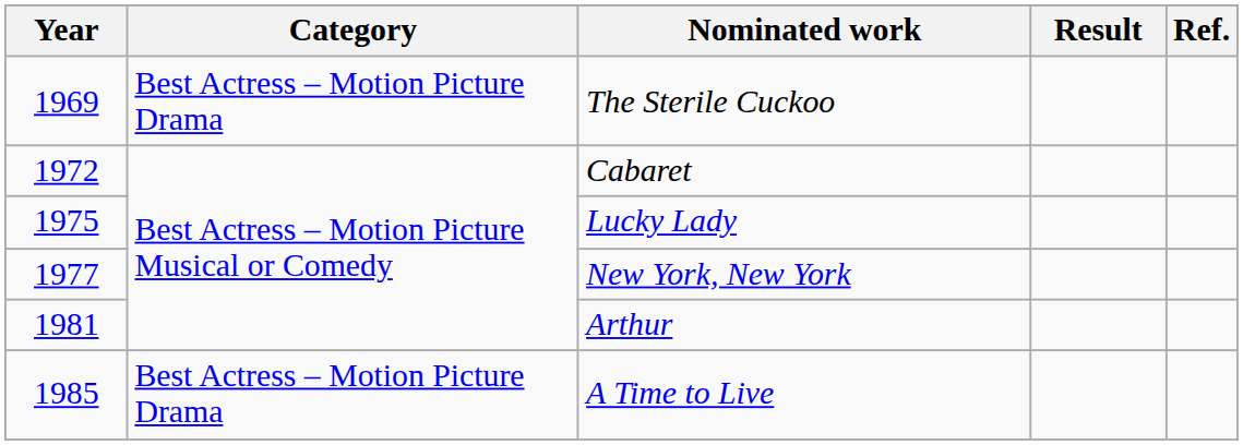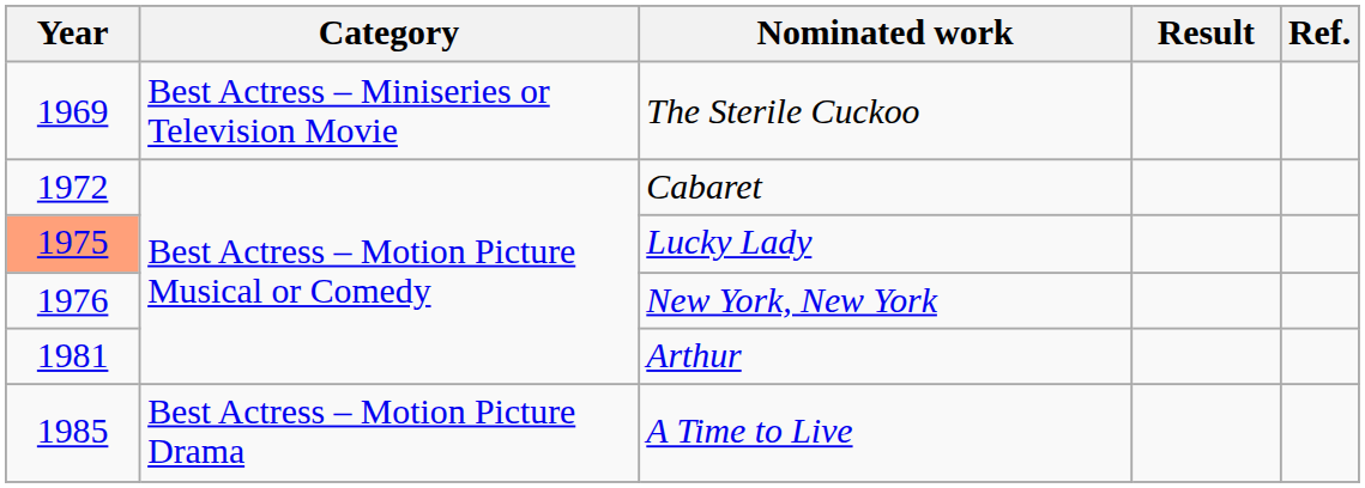The Sterile Cuckoo | Category: Best Actress – Motion Picture Drama -> Best Actress – Miniseries or Television Movie
Lucky Lady | Year: no background -> lightsalmon background
New York, New York | Year: 1977 -> 1976
